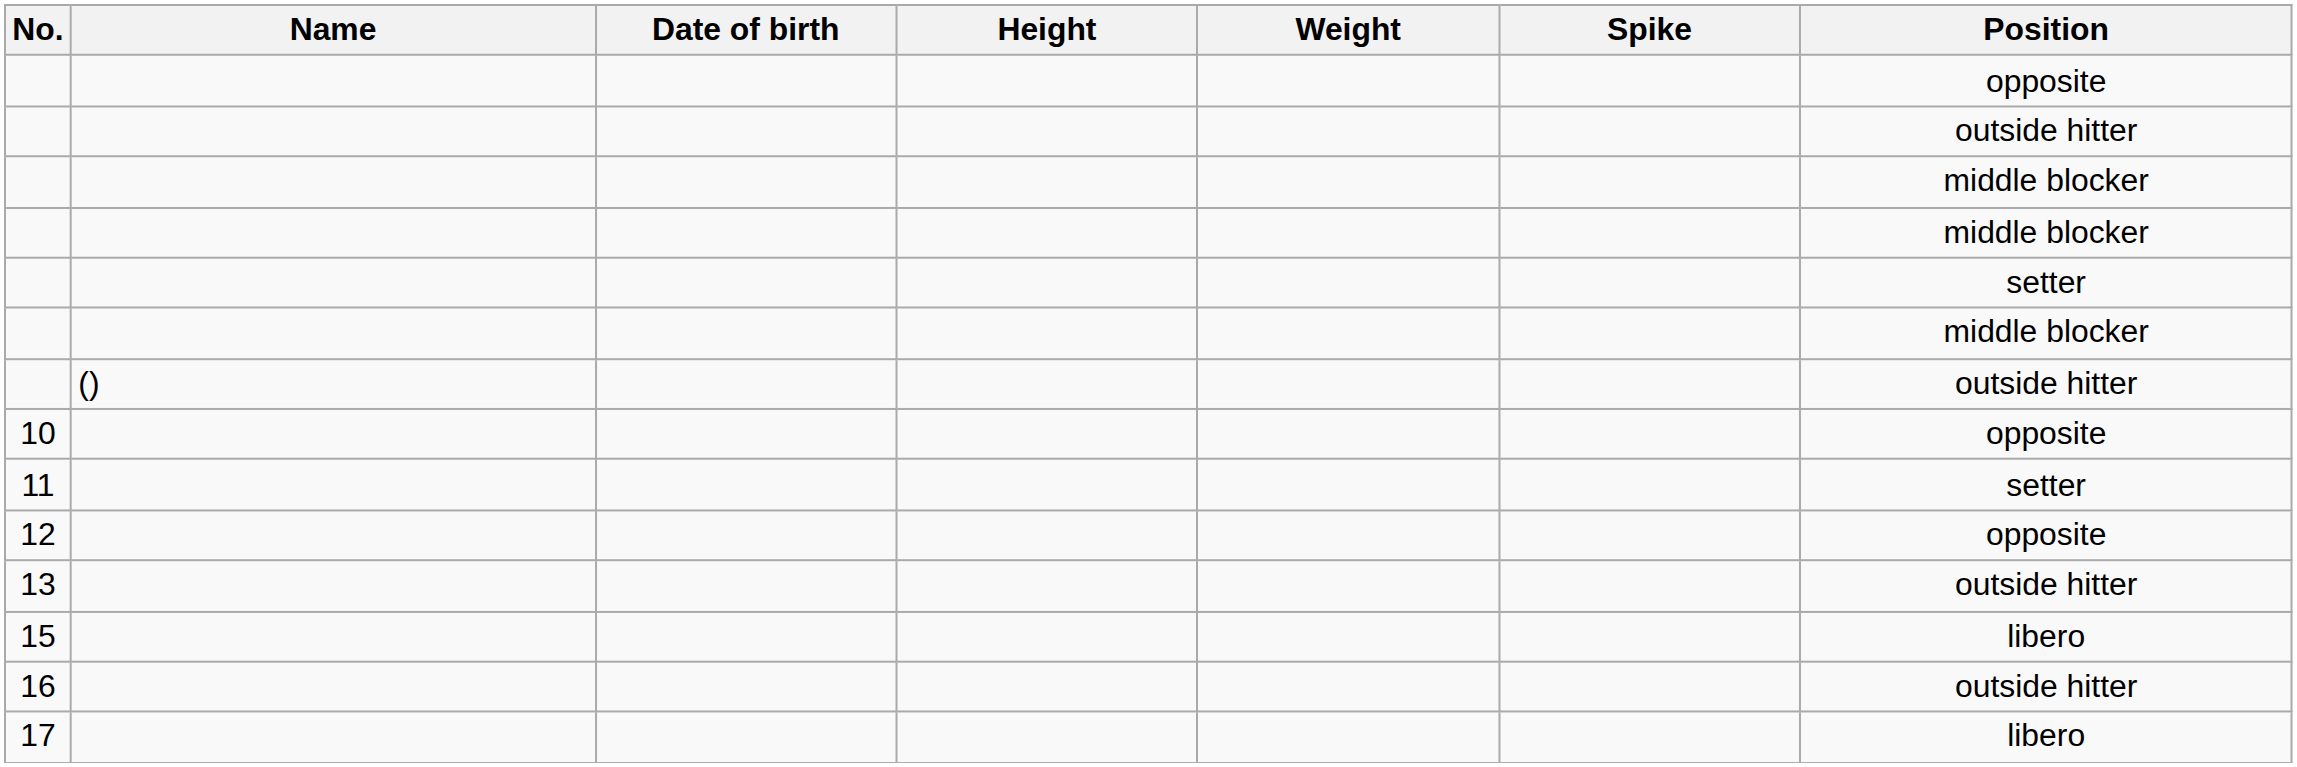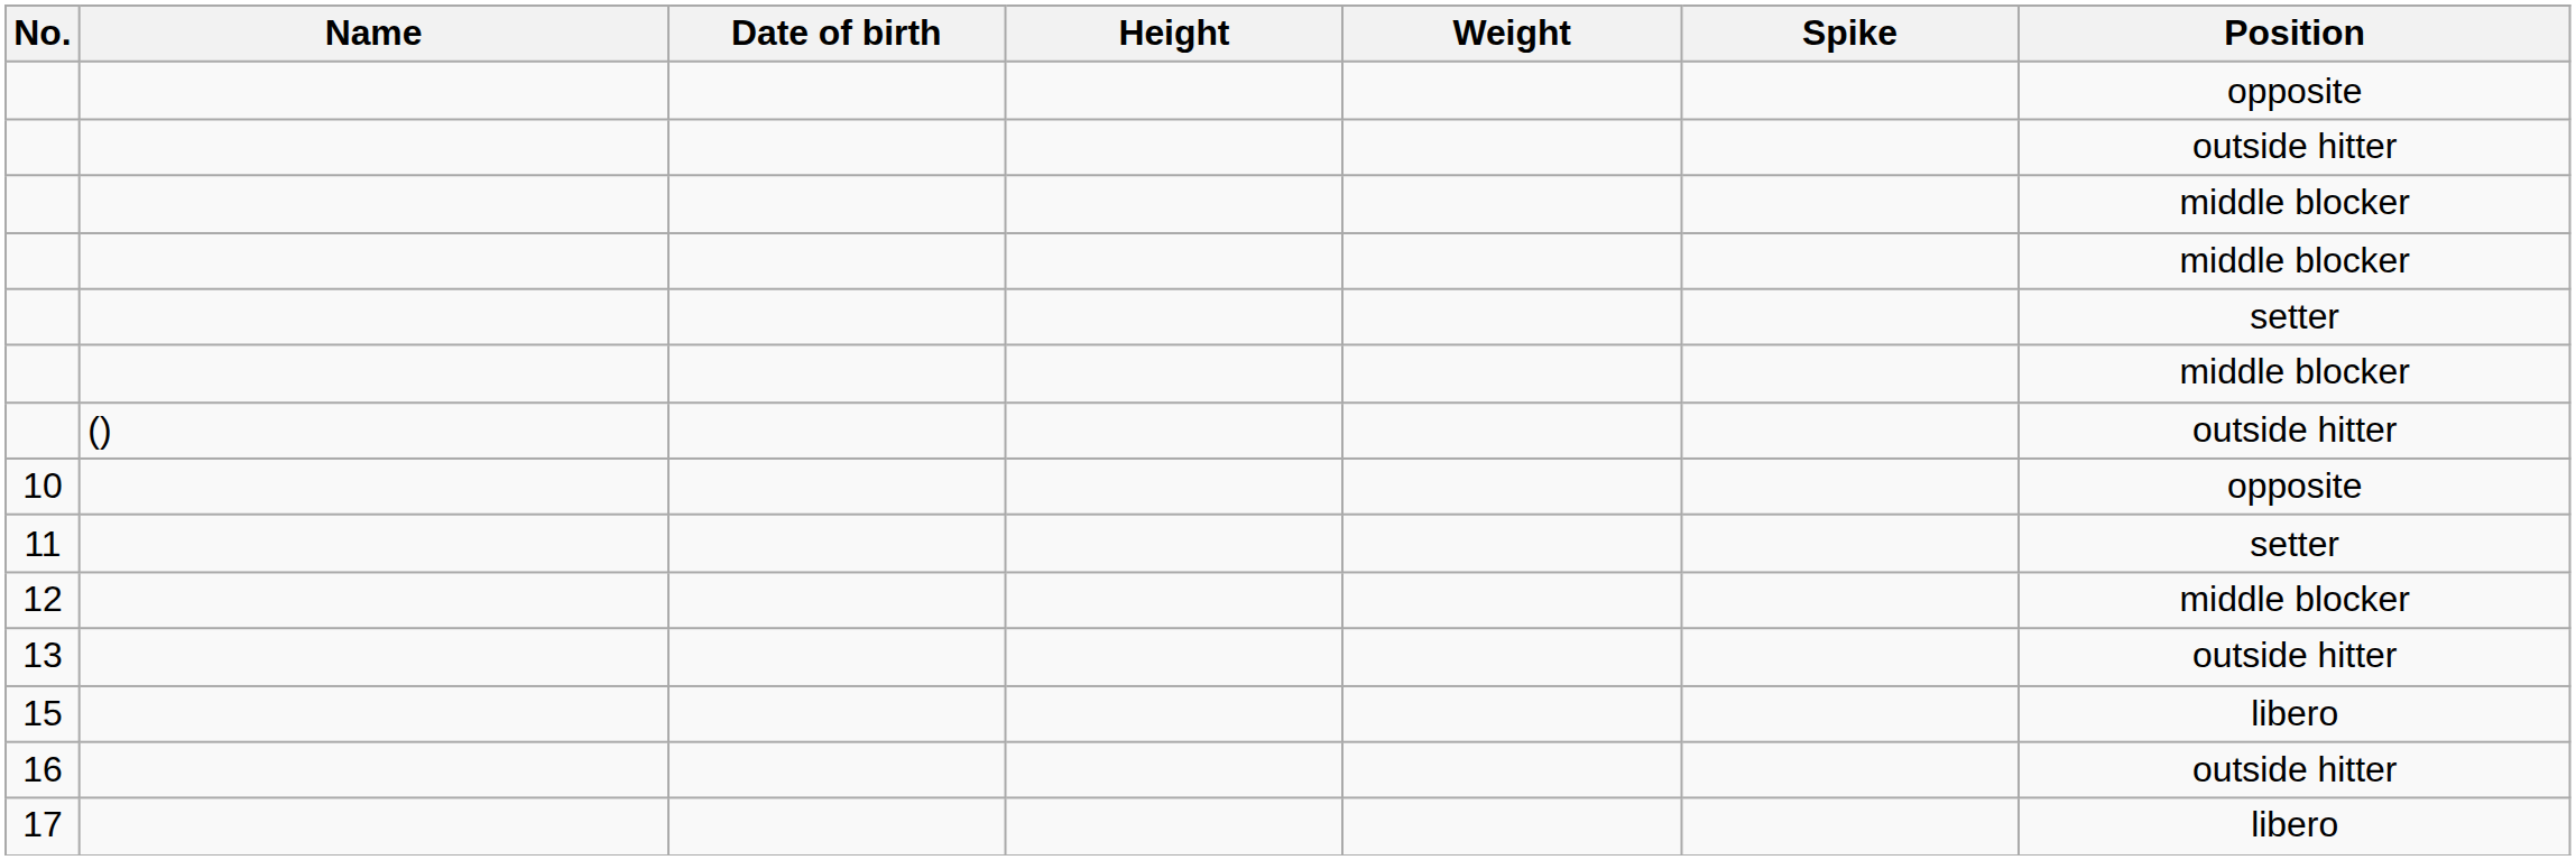12 | Position: opposite -> middle blocker
